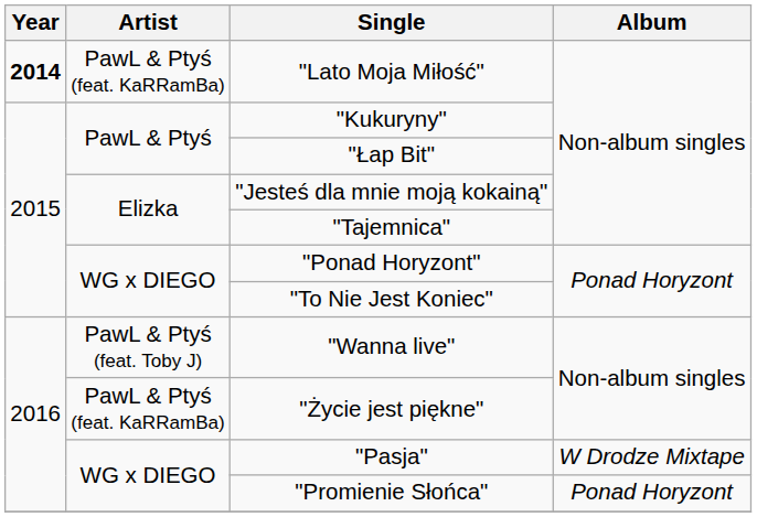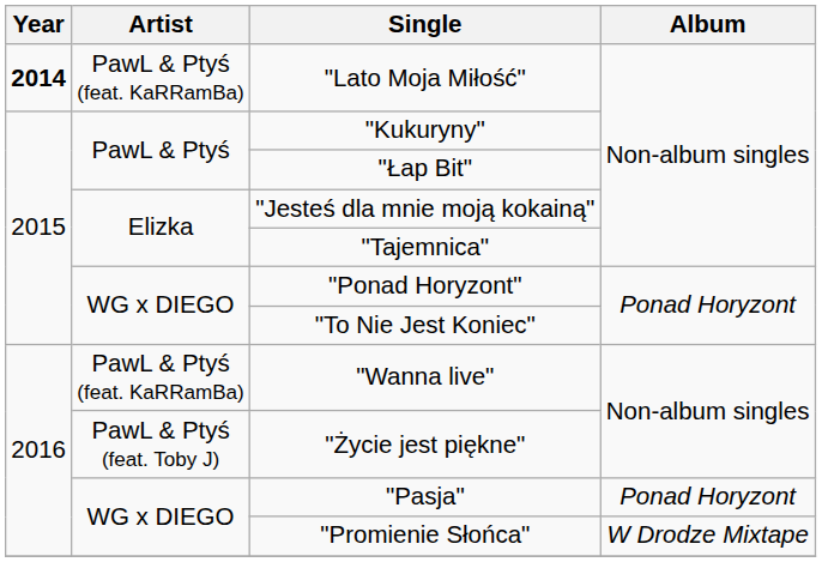"Wanna live" | Artist: PawL & Ptyś (feat. Toby J) -> PawL & Ptyś (feat. KaRRamBa)
"Życie jest piękne" | Artist: PawL & Ptyś (feat. KaRRamBa) -> PawL & Ptyś (feat. Toby J)
"Pasja" | Album: W Drodze Mixtape -> Ponad Horyzont
"Promienie Słońca" | Album: Ponad Horyzont -> W Drodze Mixtape
